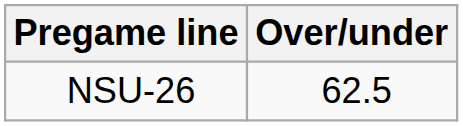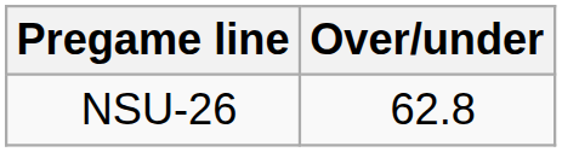NSU-26 | Over/under: 62.5 -> 62.8
